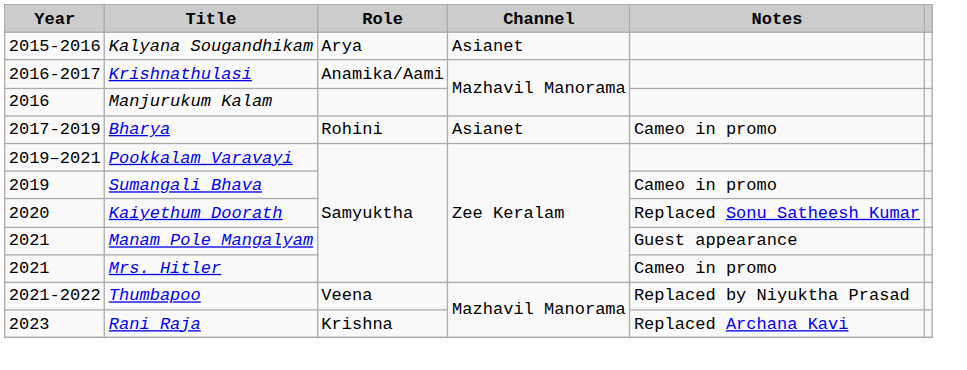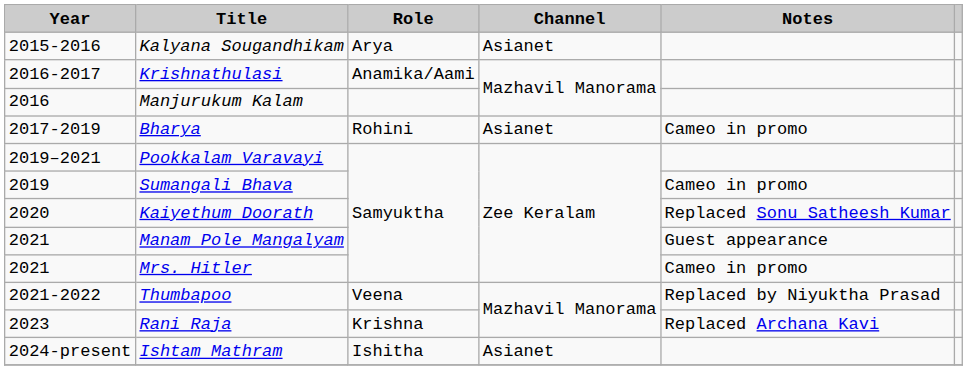+ row: 2024-present | Ishtam Mathram | Ishitha | Asianet
